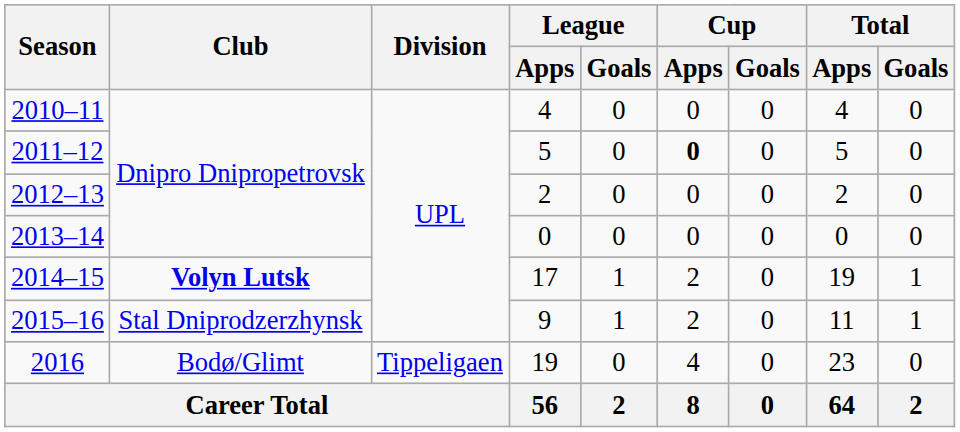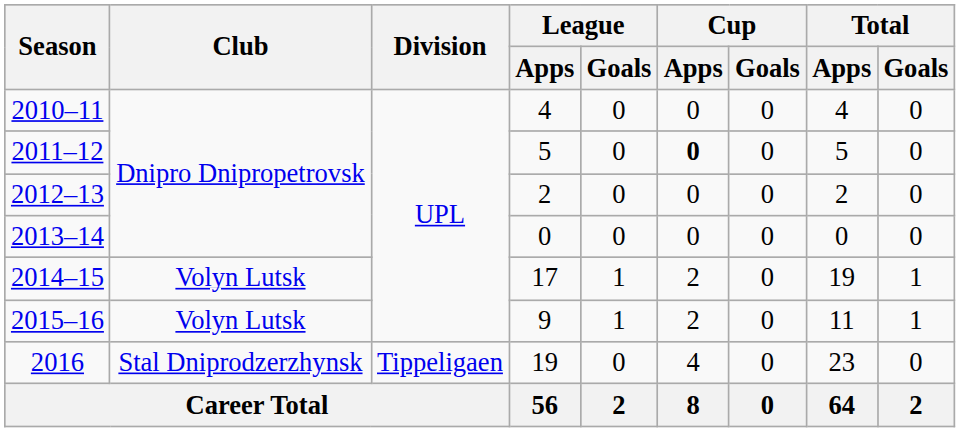2014–15 | Club: bold -> normal
2015–16 | Club: Stal Dniprodzerzhynsk -> Volyn Lutsk
2016 | Club: Bodø/Glimt -> Stal Dniprodzerzhynsk
